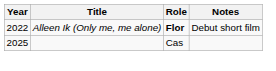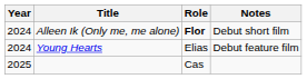Alleen Ik (Only me, me alone) | Year: 2022 -> 2024
+ row: 2024 | Young Hearts | Elias | Debut feature film
